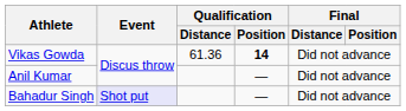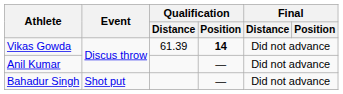Vikas Gowda | Qualification / Distance: 61.36 -> 61.39
Bahadur Singh | Event: lavender background -> no background
